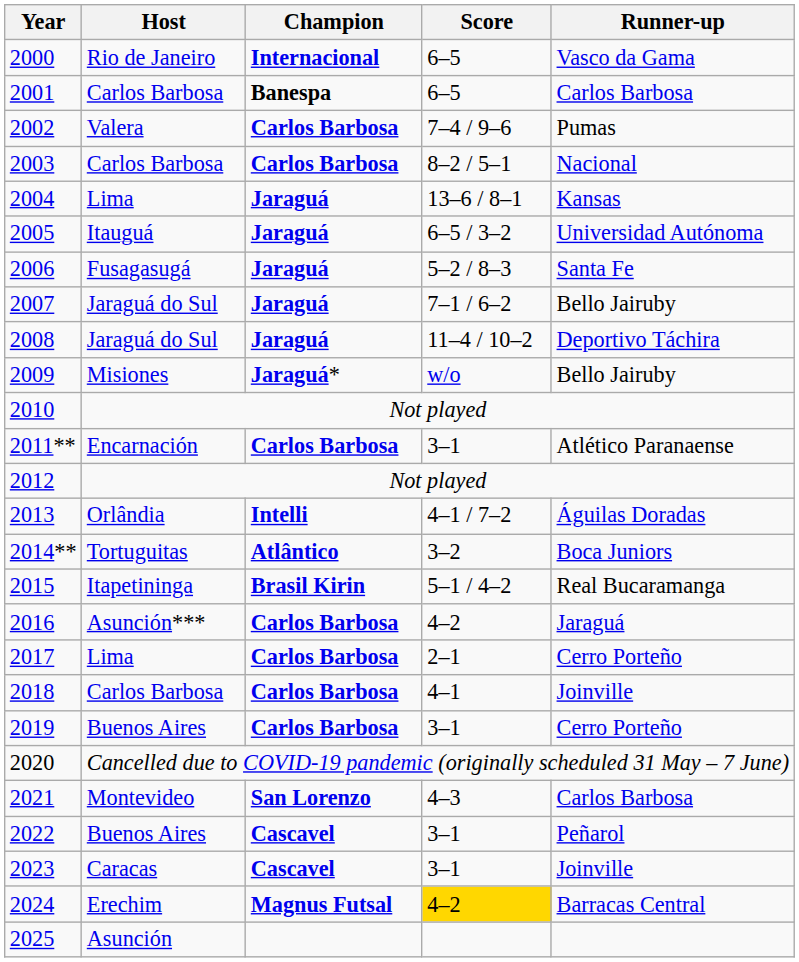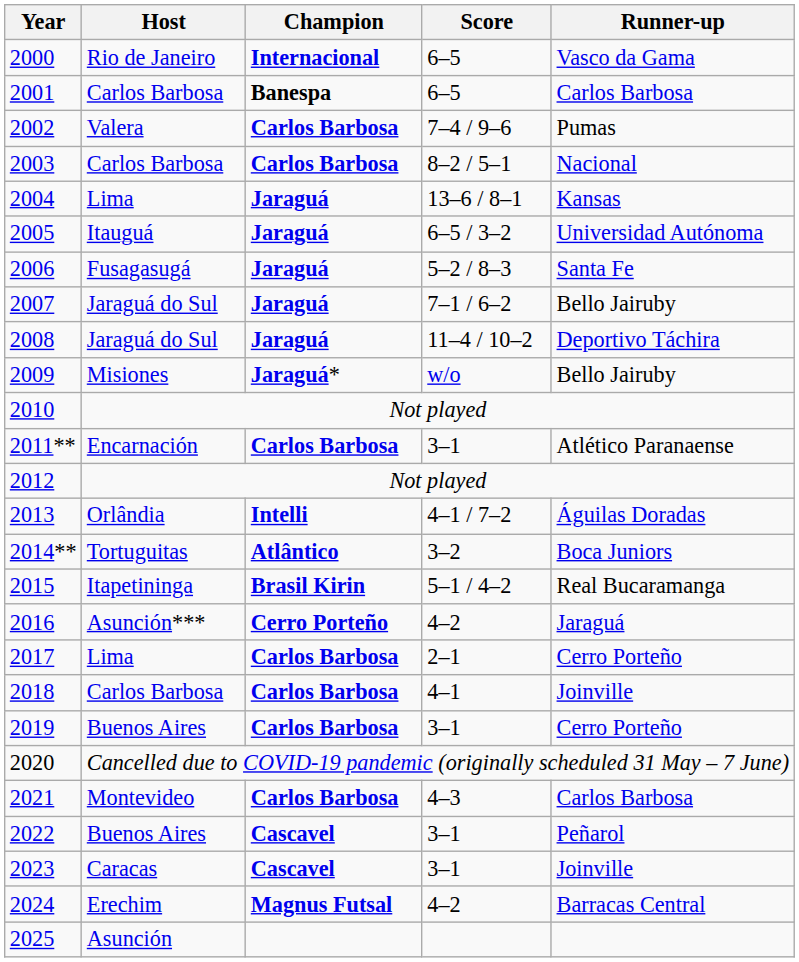2016 | Champion: Carlos Barbosa -> Cerro Porteño
2021 | Champion: San Lorenzo -> Carlos Barbosa
2024 | Score: gold background -> no background
